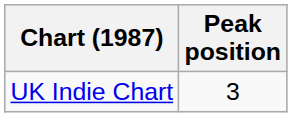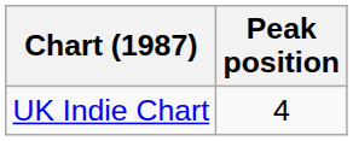UK Indie Chart | Peak position: 3 -> 4
